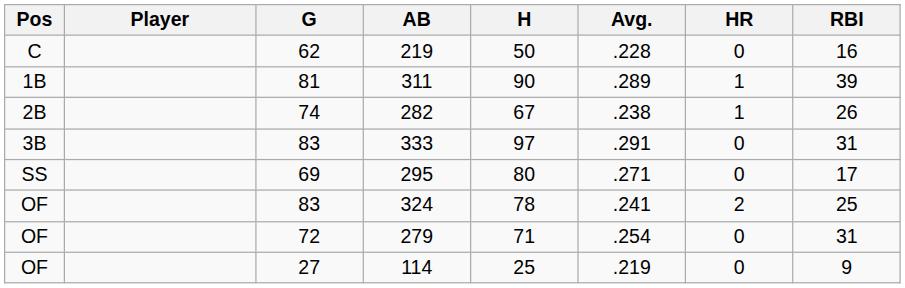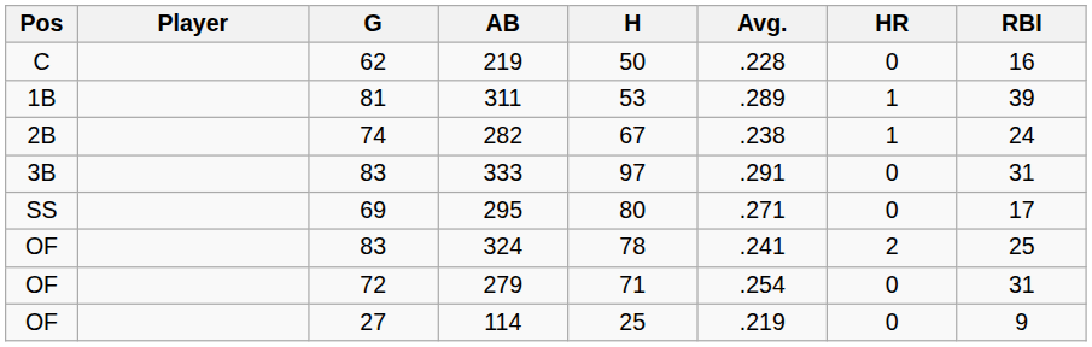311 | H: 90 -> 53
282 | RBI: 26 -> 24
